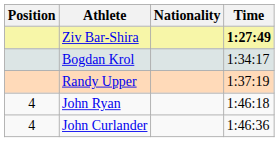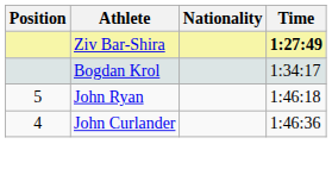- row: Randy Upper | 1:37:19
John Ryan | Position: 4 -> 5
